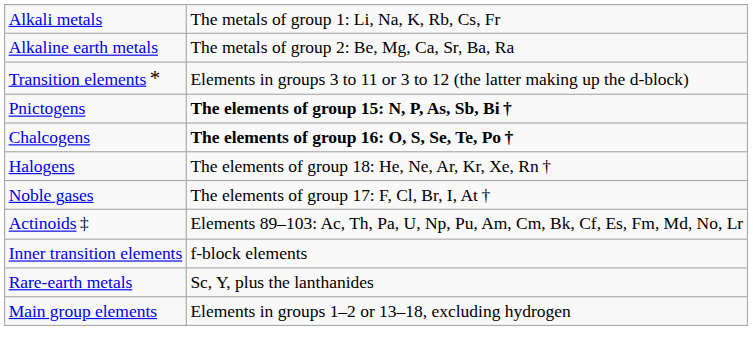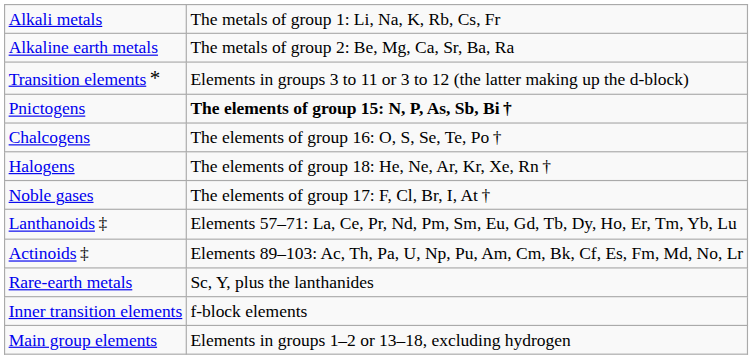Chalcogens | column 2: bold -> normal
+ row: Lanthanoids ‡ | Elements 57–71: La, Ce, Pr, Nd, Pm, Sm, Eu, Gd, Tb, Dy, Ho, Er, Tm, Yb, Lu
rows swapped: Rare-earth metals <-> Inner transition elements
